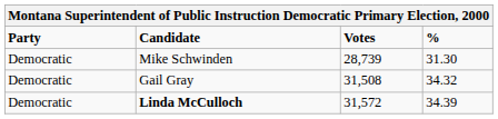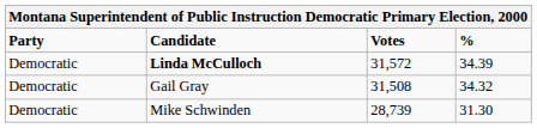rows swapped: Linda McCulloch <-> Mike Schwinden
